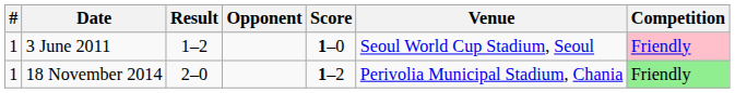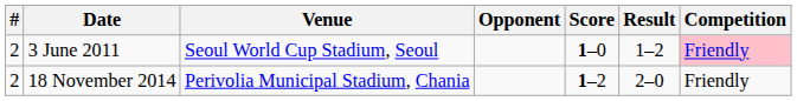columns swapped: Venue <-> Result
3 June 2011 | #: 1 -> 2
18 November 2014 | #: 1 -> 2
18 November 2014 | Competition: lightgreen background -> no background
